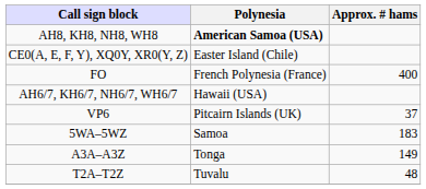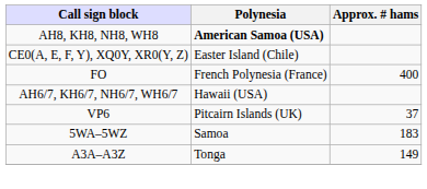- row: T2A–T2Z | Tuvalu | 48
